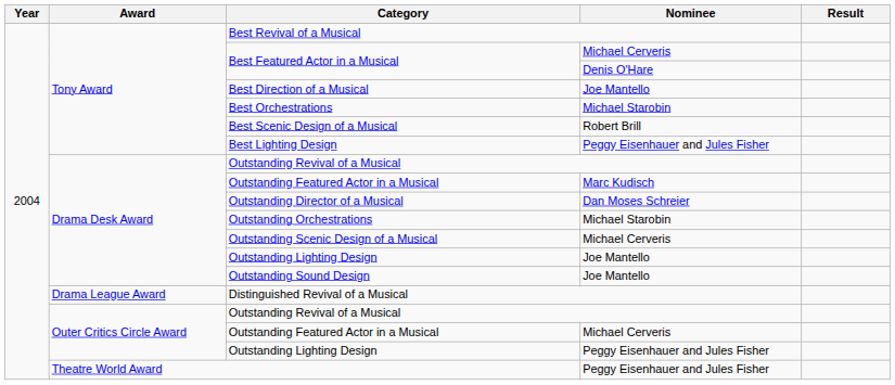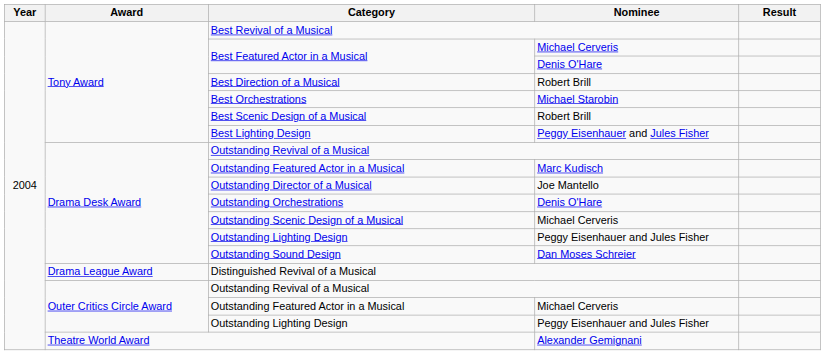Best Direction of a Musical | Nominee: Joe Mantello -> Robert Brill
Outstanding Director of a Musical | Nominee: Dan Moses Schreier -> Joe Mantello
Outstanding Orchestrations | Nominee: Michael Starobin -> Denis O'Hare
Drama Desk Award / Outstanding Lighting Design | Nominee: Joe Mantello -> Peggy Eisenhauer and Jules Fisher
Outstanding Sound Design | Nominee: Joe Mantello -> Dan Moses Schreier
Theatre World Award | Nominee: Peggy Eisenhauer and Jules Fisher -> Alexander Gemignani
